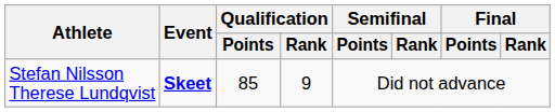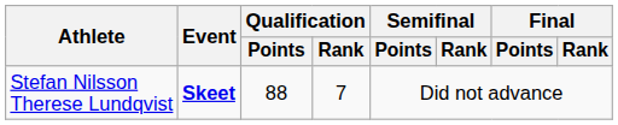Stefan Nilsson Therese Lundqvist | Qualification / Points: 85 -> 88
Stefan Nilsson Therese Lundqvist | Qualification / Rank: 9 -> 7
